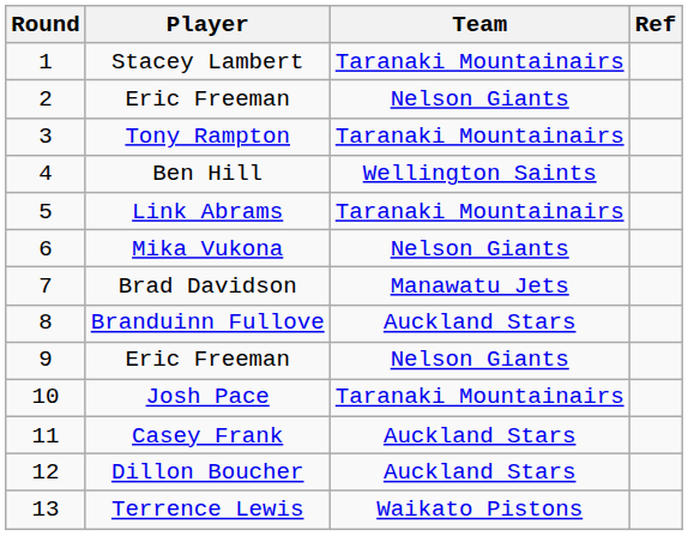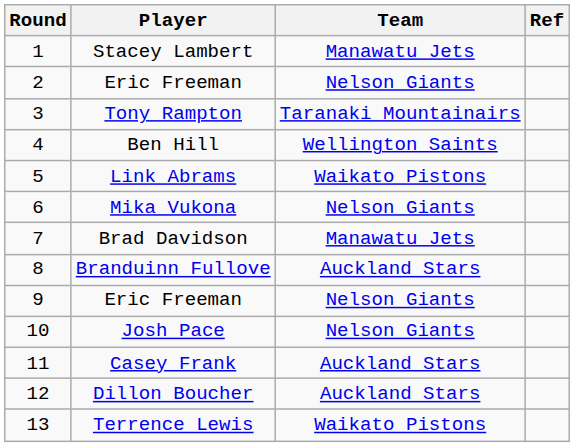Stacey Lambert | Team: Taranaki Mountainairs -> Manawatu Jets
Link Abrams | Team: Taranaki Mountainairs -> Waikato Pistons
Josh Pace | Team: Taranaki Mountainairs -> Nelson Giants
